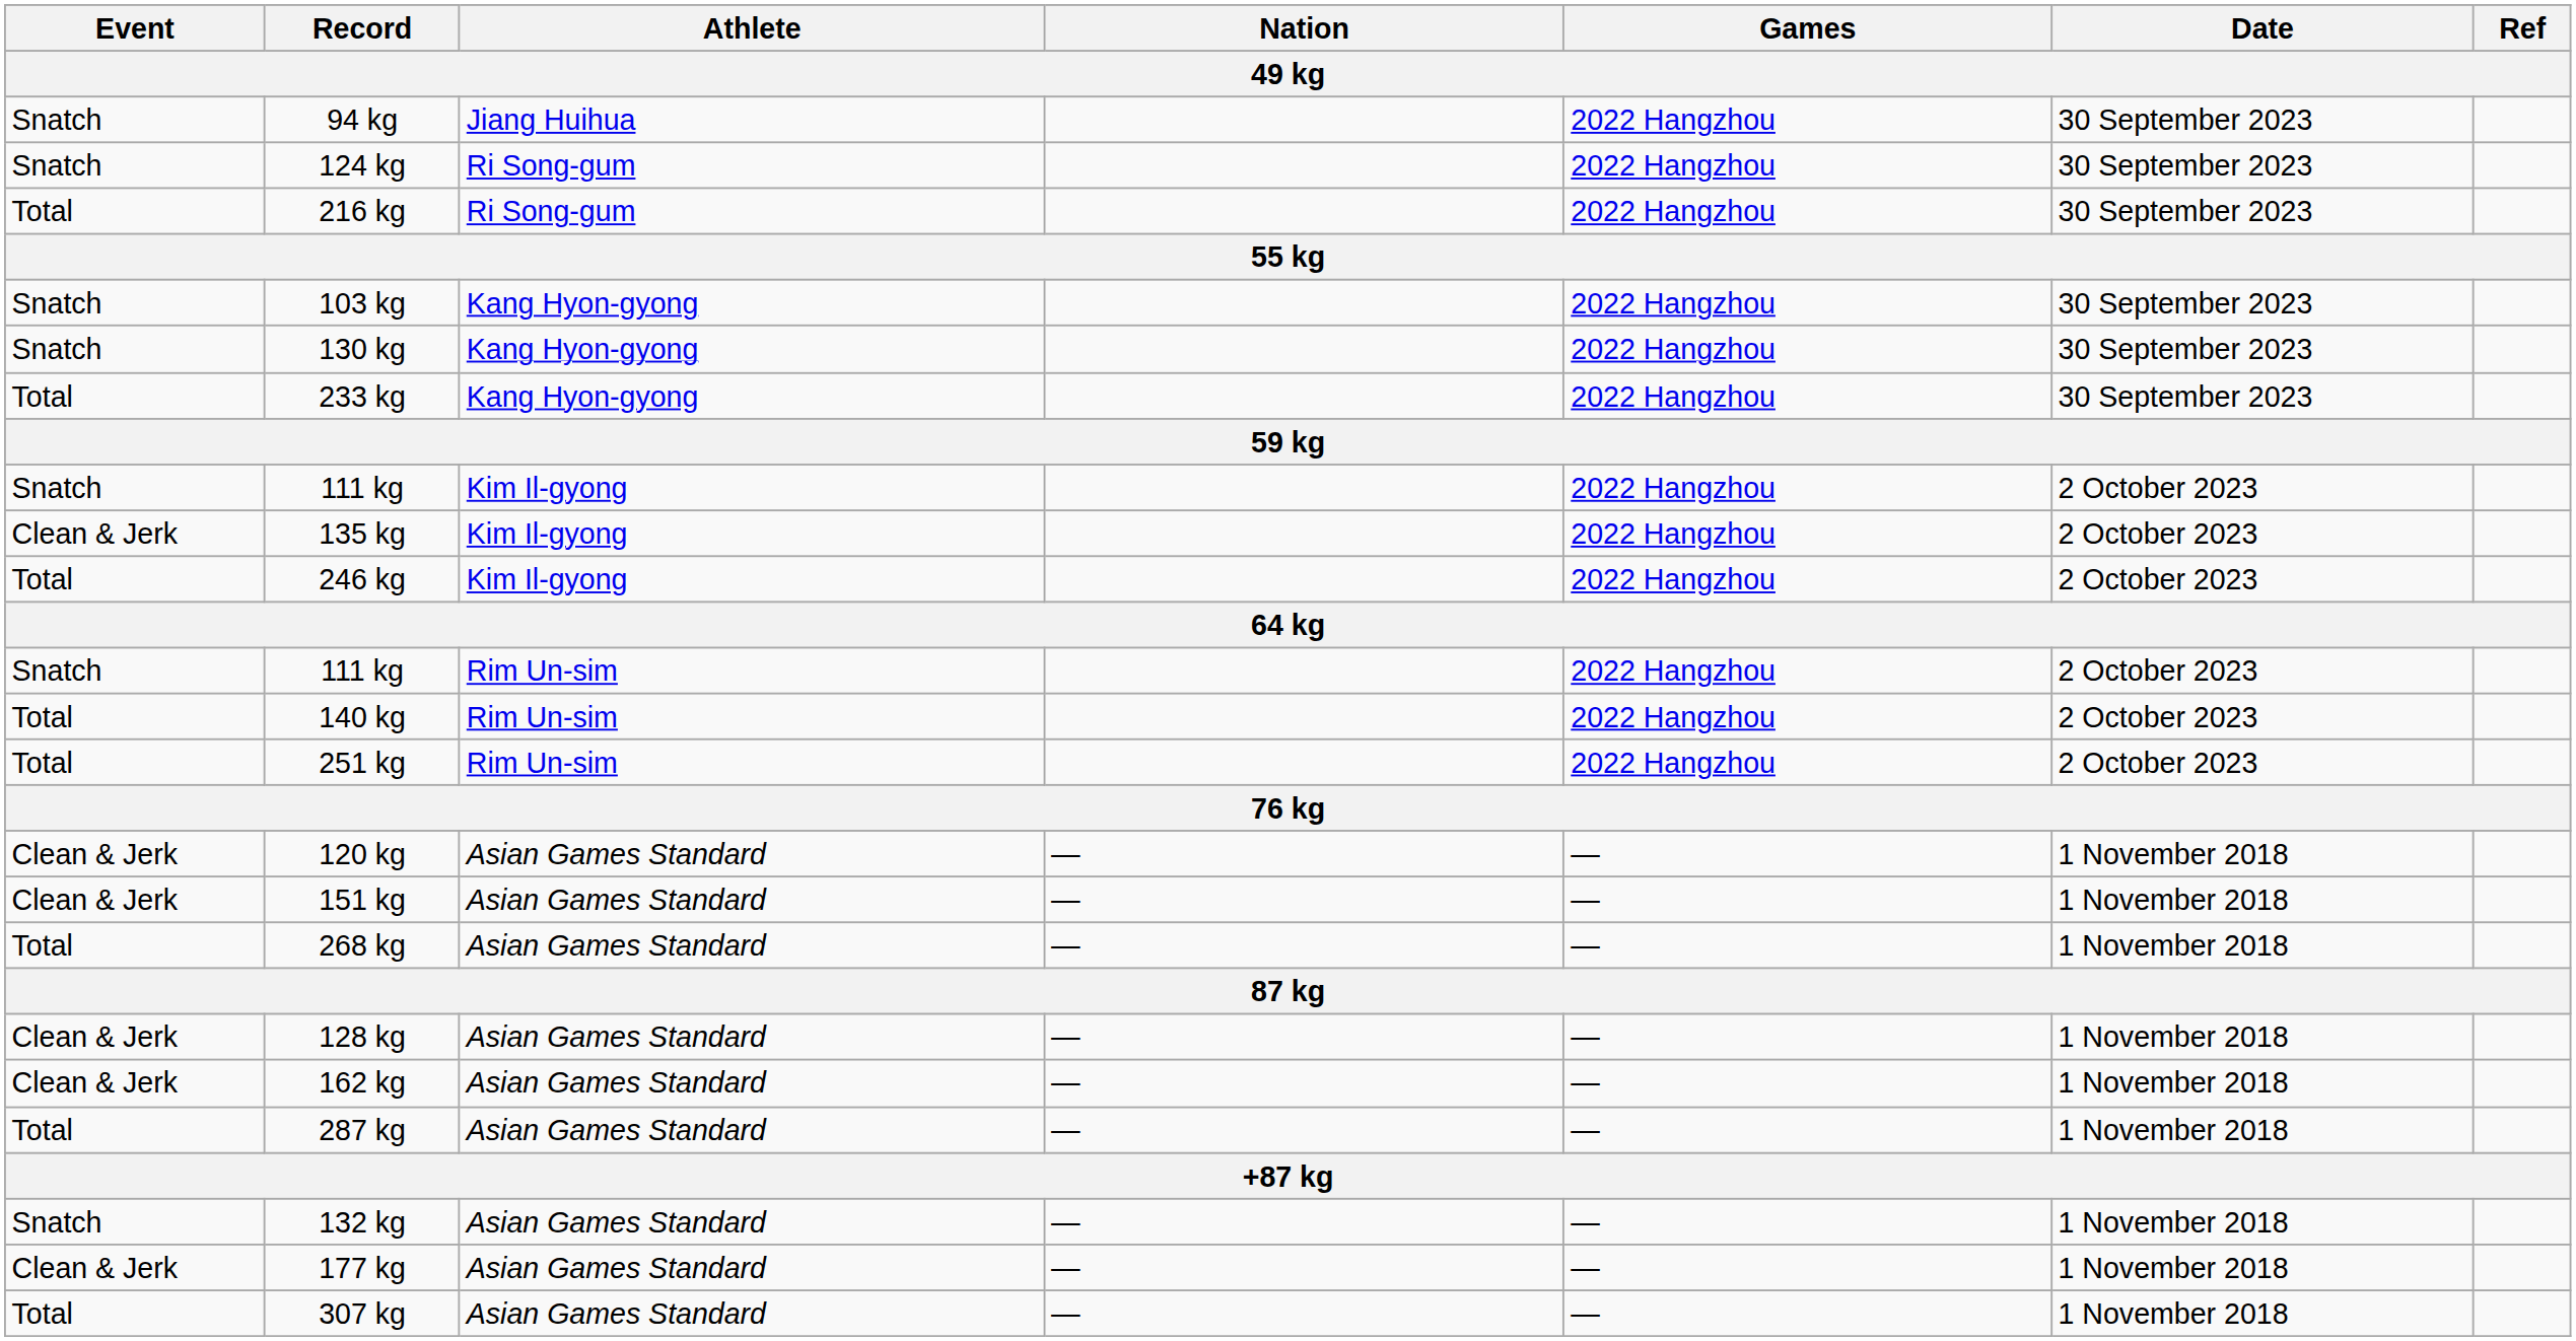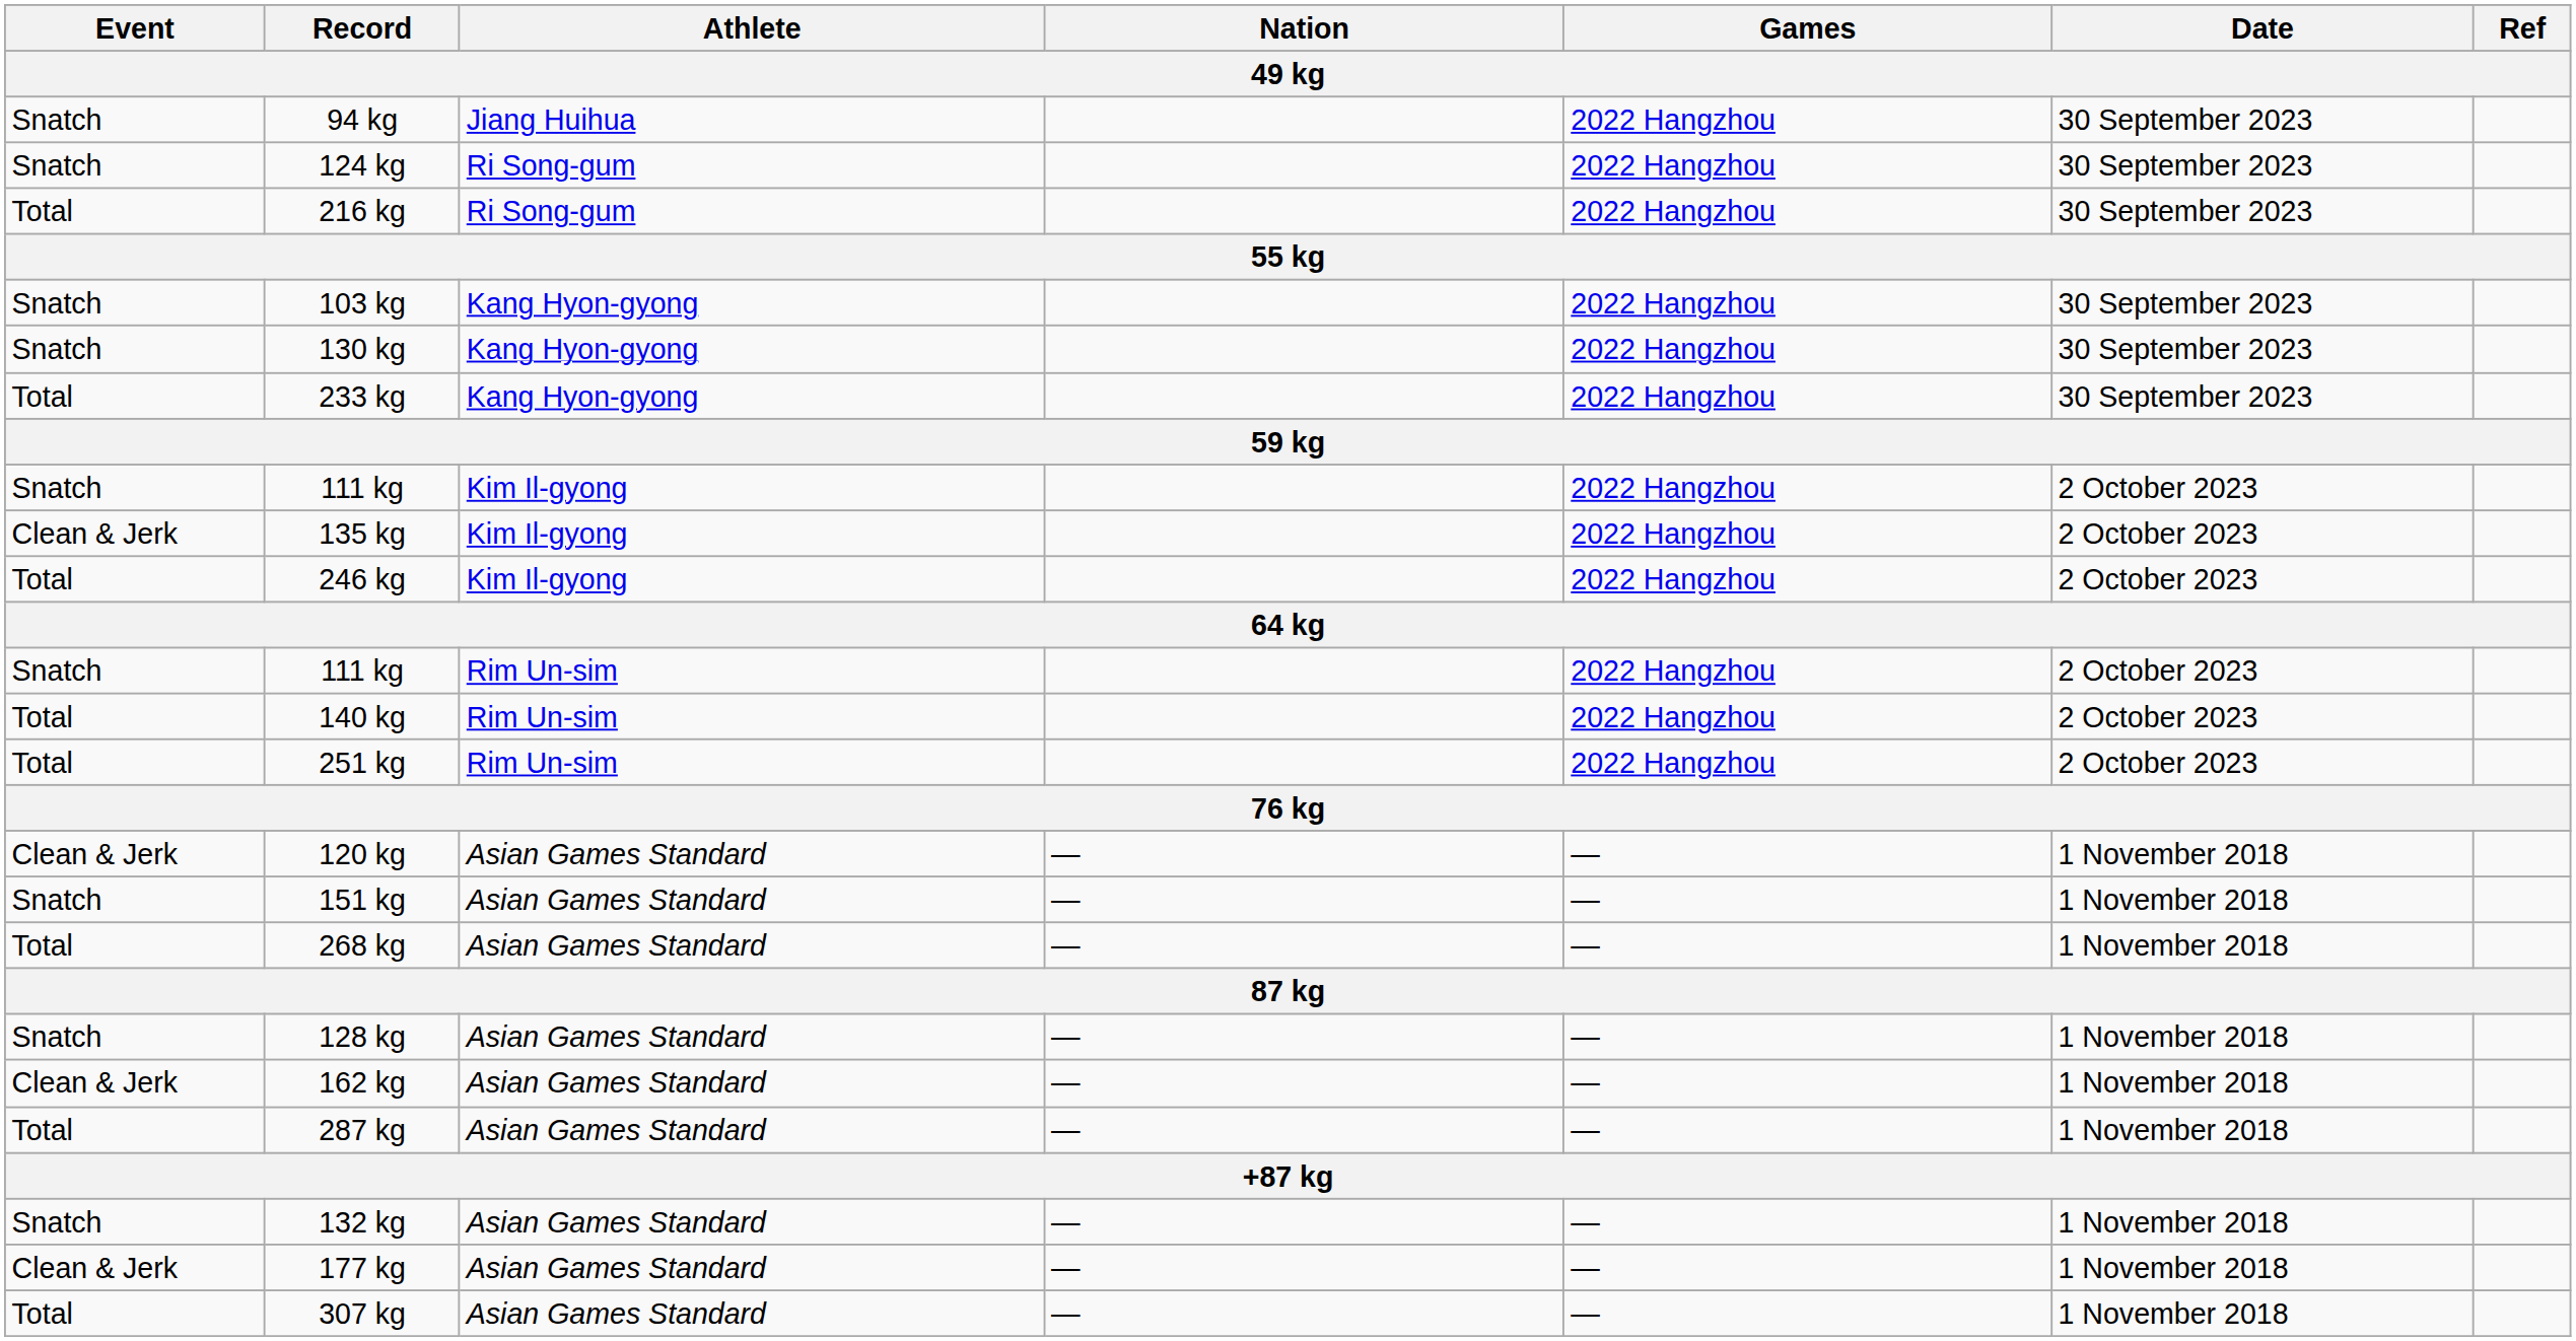151 kg | Event: Clean & Jerk -> Snatch
128 kg | Event: Clean & Jerk -> Snatch
